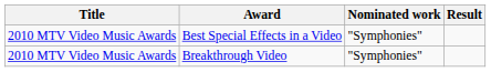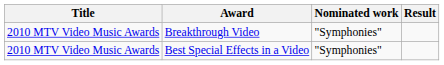rows swapped: Best Special Effects in a Video <-> Breakthrough Video
